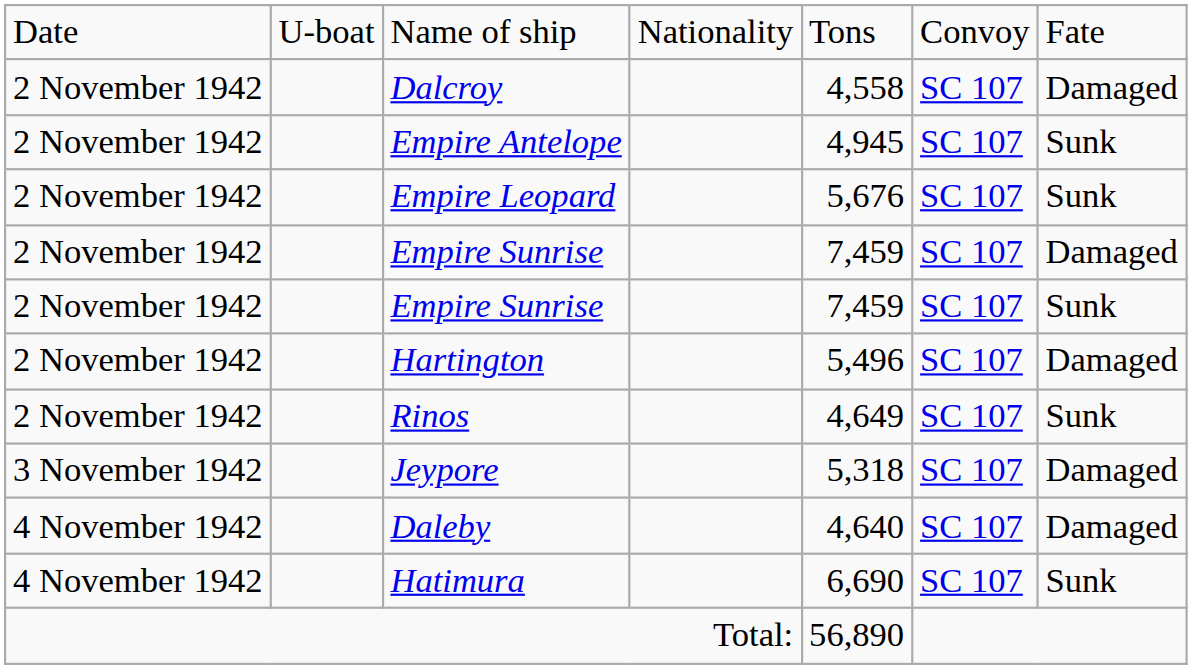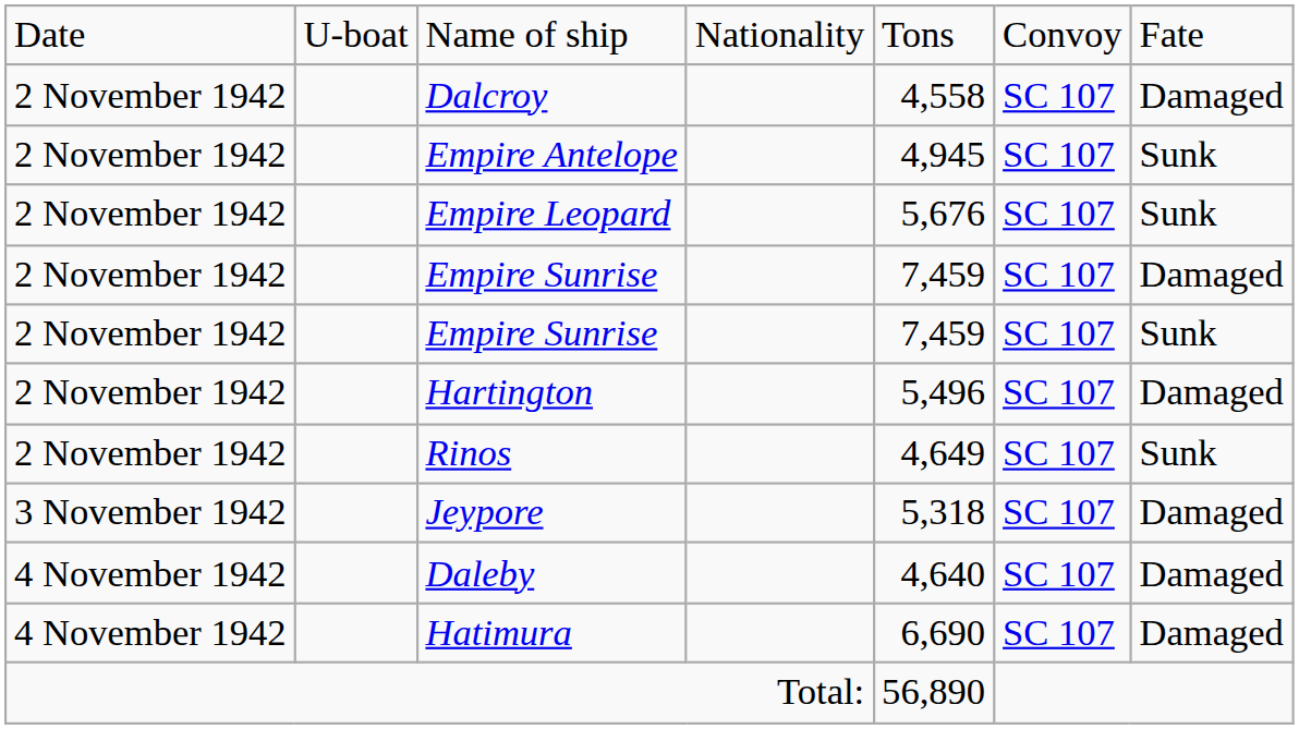Hatimura | column 7: Sunk -> Damaged
